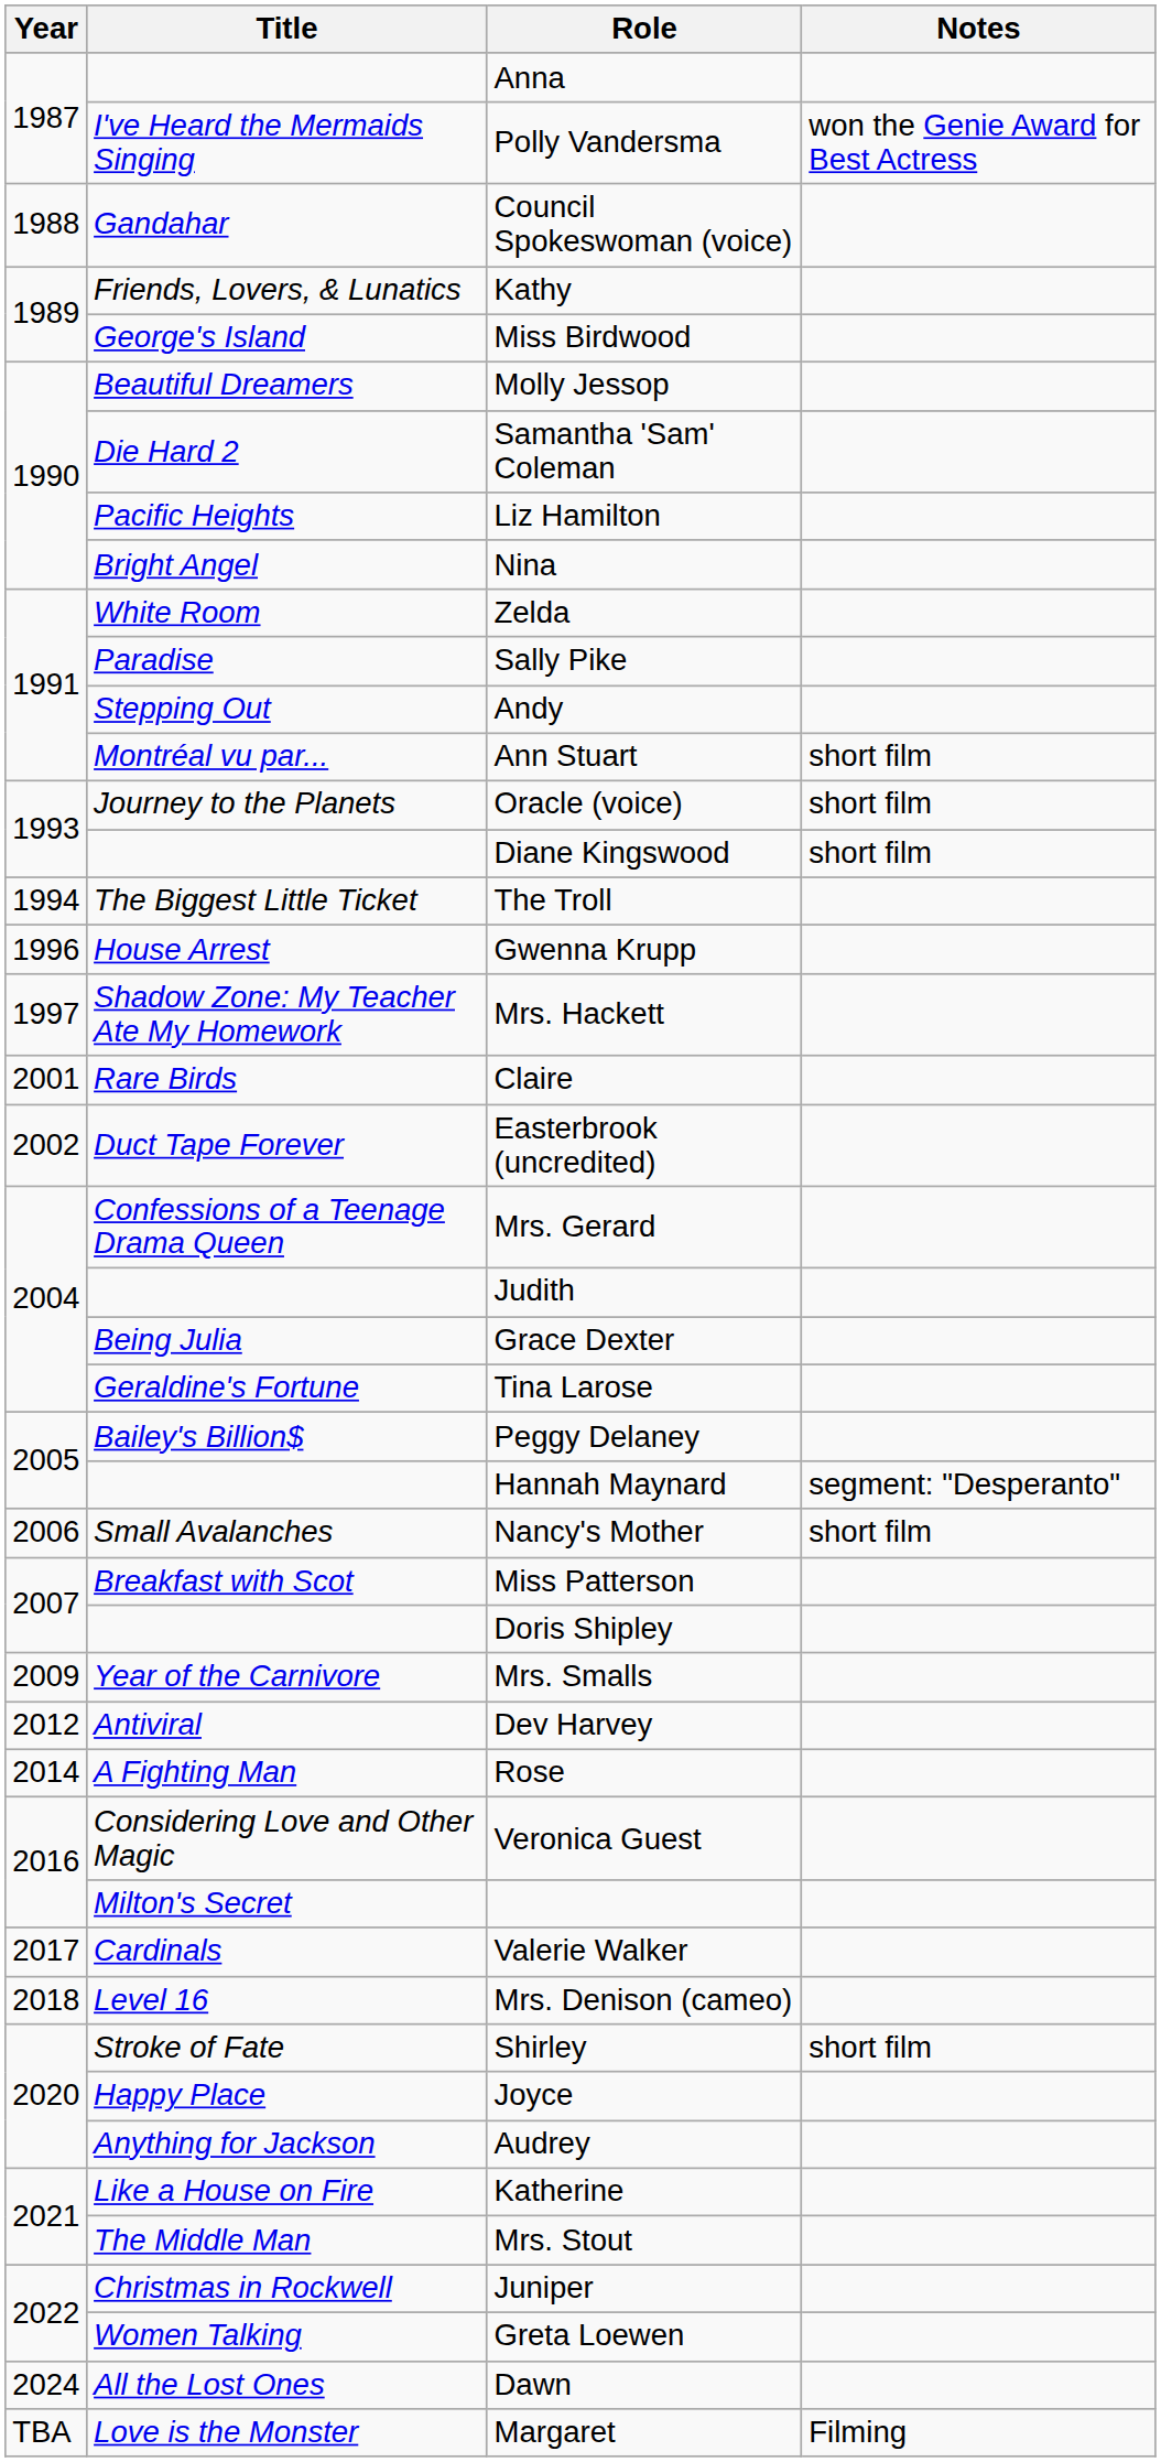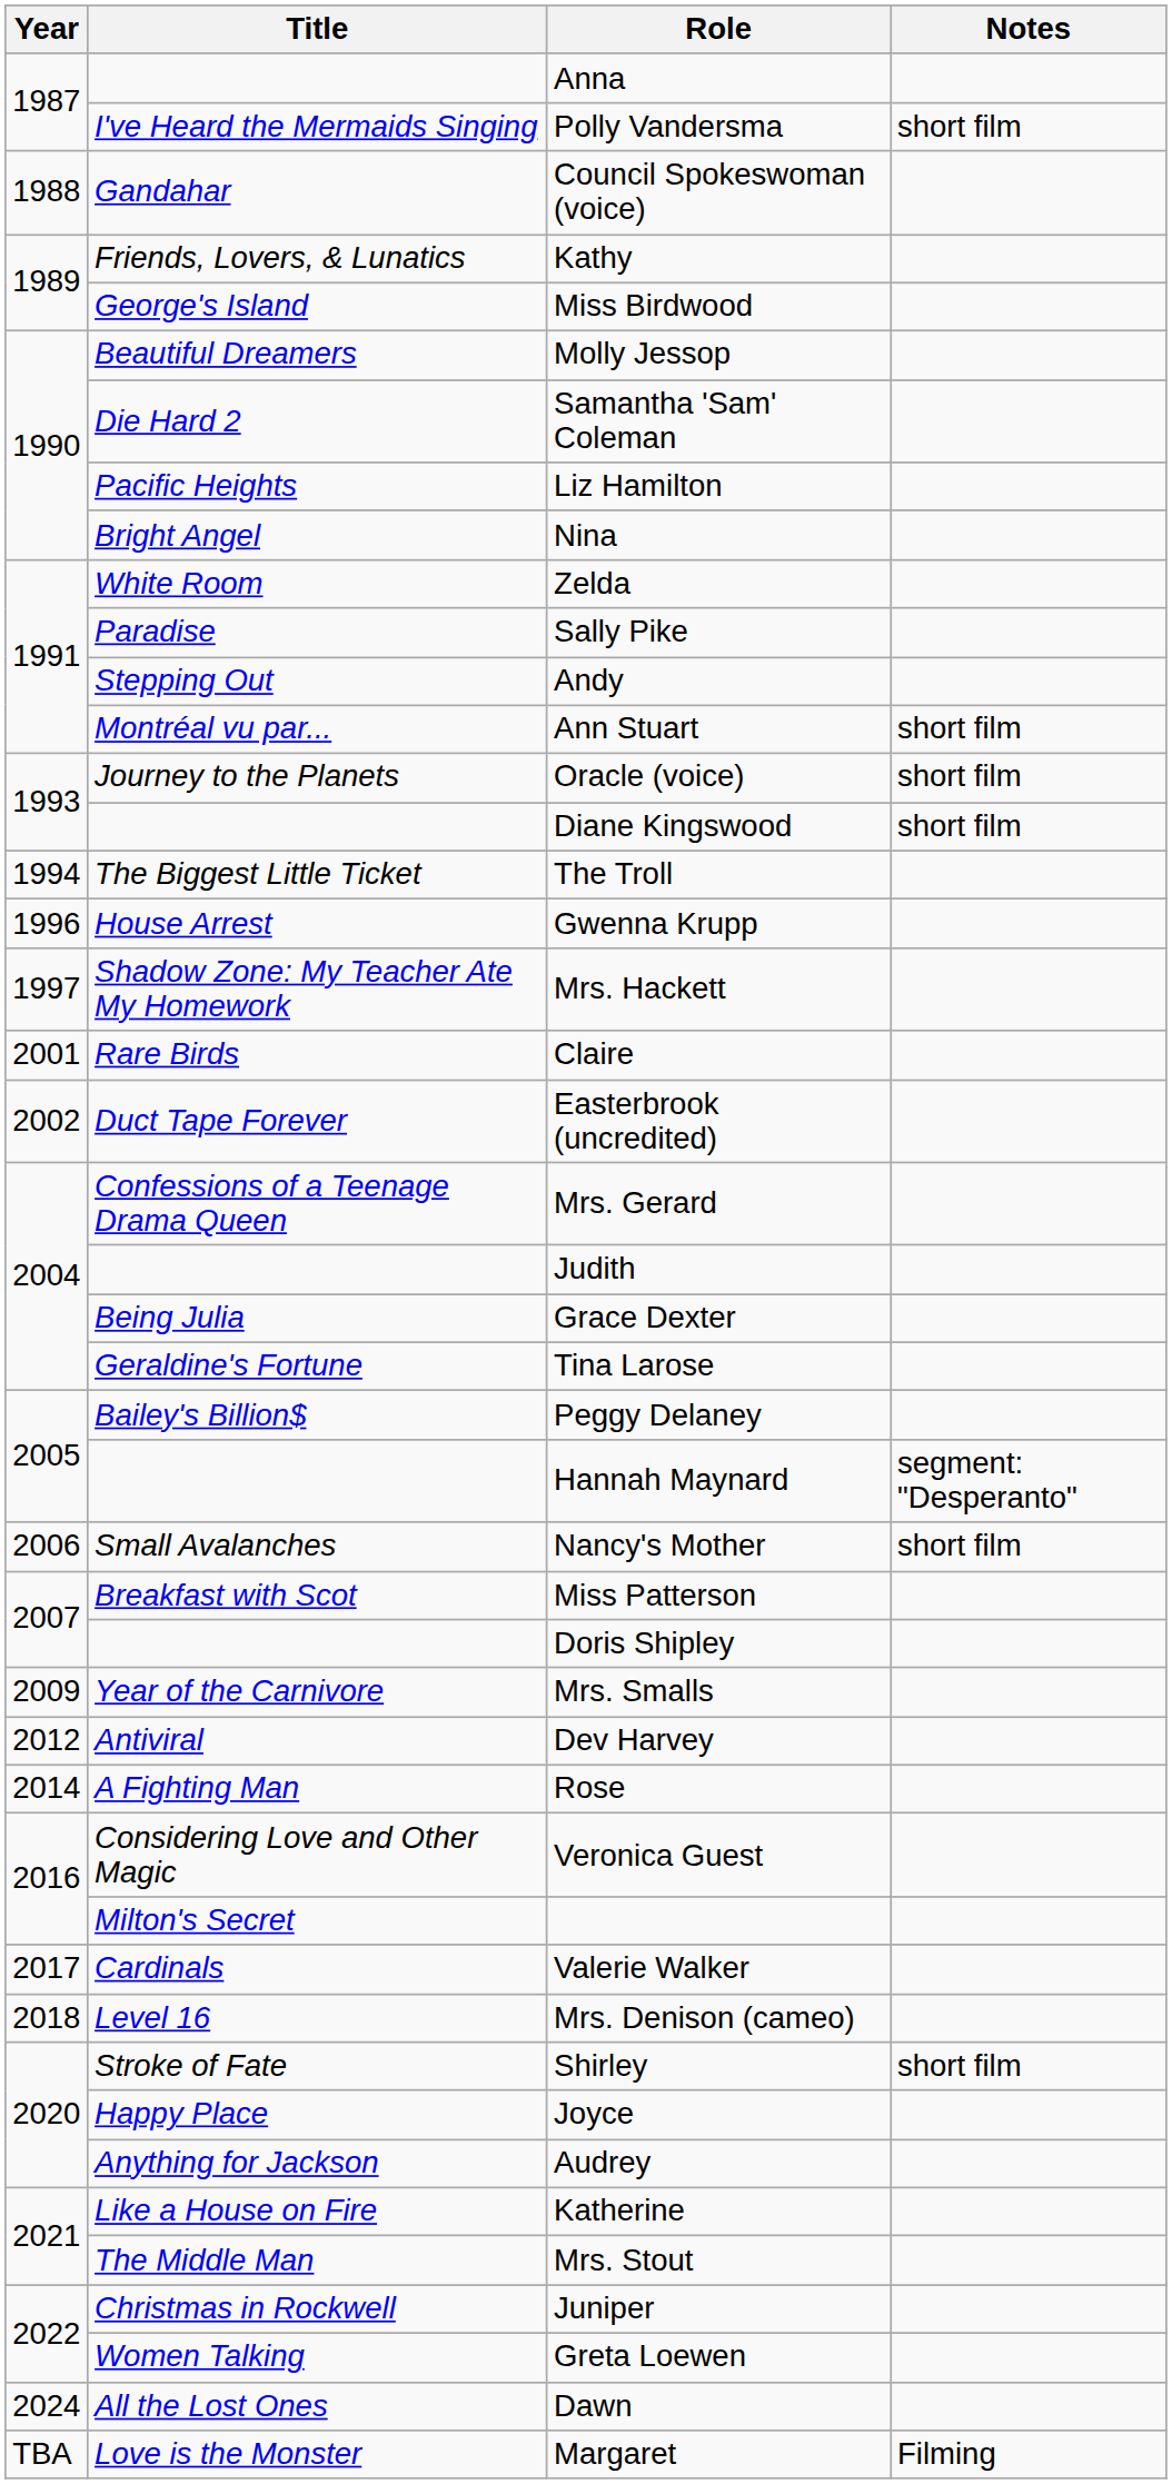Polly Vandersma | Notes: won the Genie Award for Best Actress -> short film
